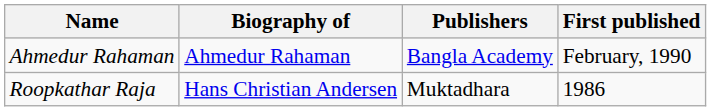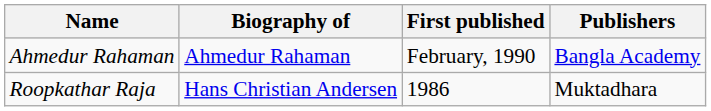columns swapped: Publishers <-> First published
